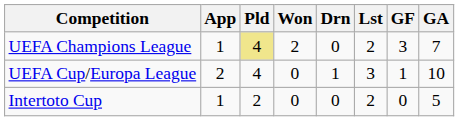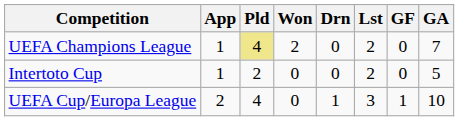UEFA Champions League | GF: 3 -> 0
rows swapped: UEFA Cup/Europa League <-> Intertoto Cup
